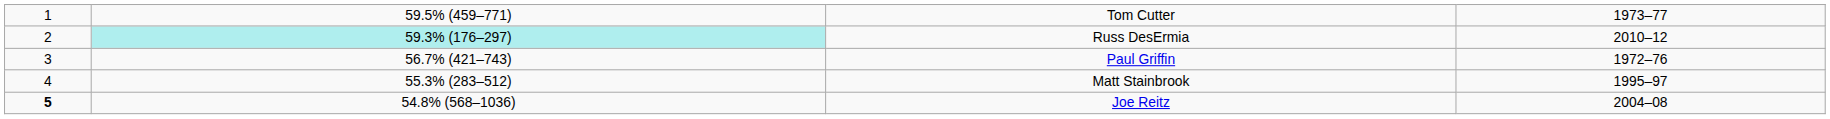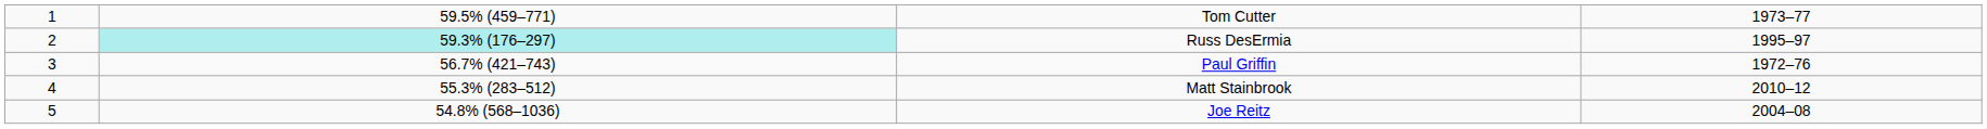Russ DesErmia | column 4: 2010–12 -> 1995–97
Matt Stainbrook | column 4: 1995–97 -> 2010–12
Joe Reitz | column 1: bold -> normal
